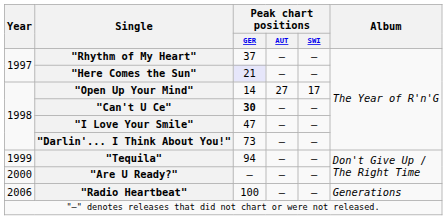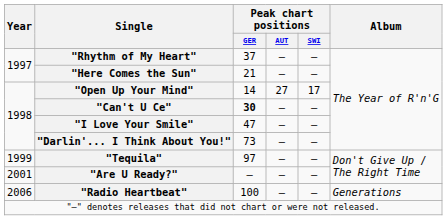"Here Comes the Sun" | Peak chart positions / GER: lavender background -> no background
"Tequila" | Peak chart positions / GER: 94 -> 97
"Are U Ready?" | Year: 2000 -> 2001
